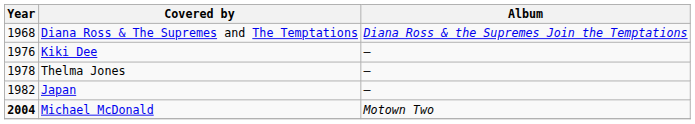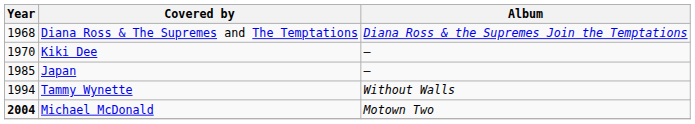Kiki Dee | Year: 1976 -> 1970
- row: 1978 | Thelma Jones | –
Japan | Year: 1982 -> 1985
+ row: 1994 | Tammy Wynette | Without Walls
